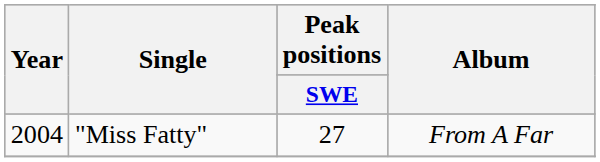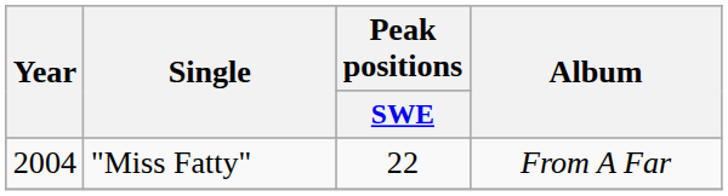"Miss Fatty" | Peak positions / SWE: 27 -> 22
